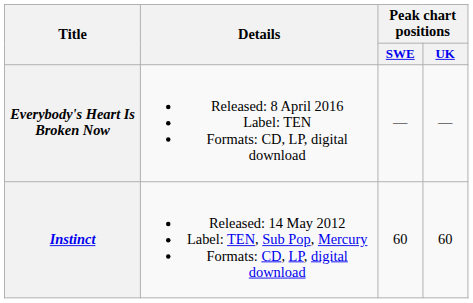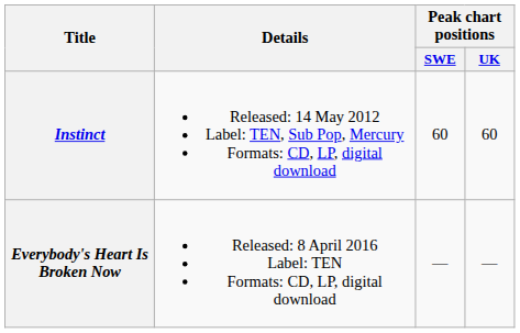rows swapped: Instinct <-> Everybody's Heart Is Broken Now
